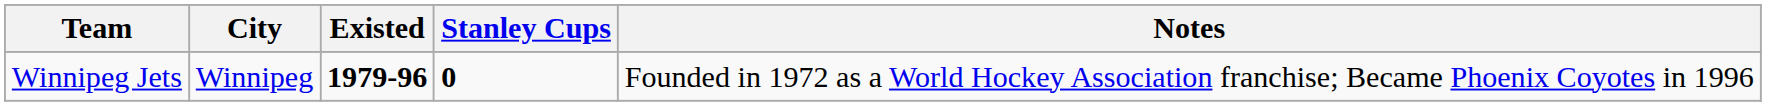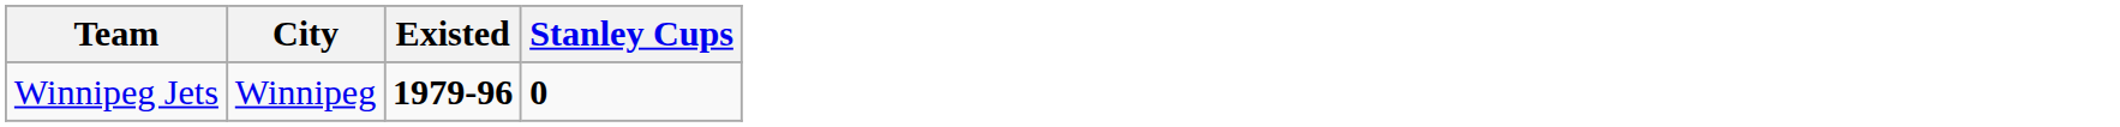- column: Notes | Founded in 1972 as a World Hockey Association franchise; Became Phoenix Coyotes in 1996
